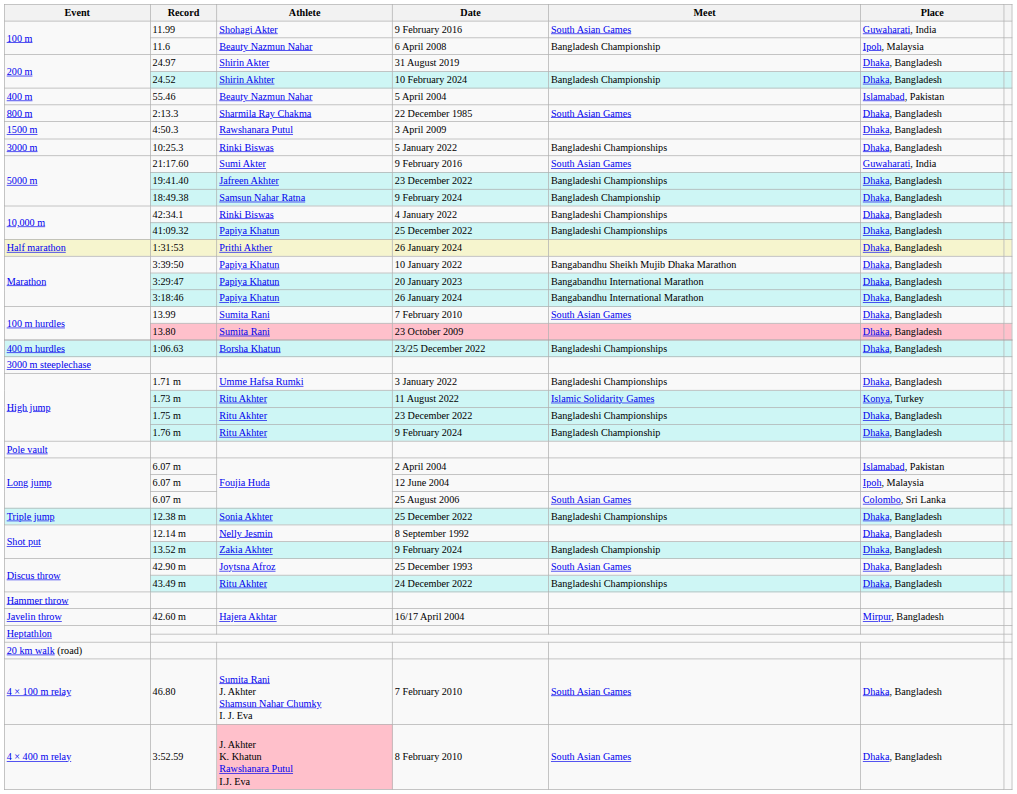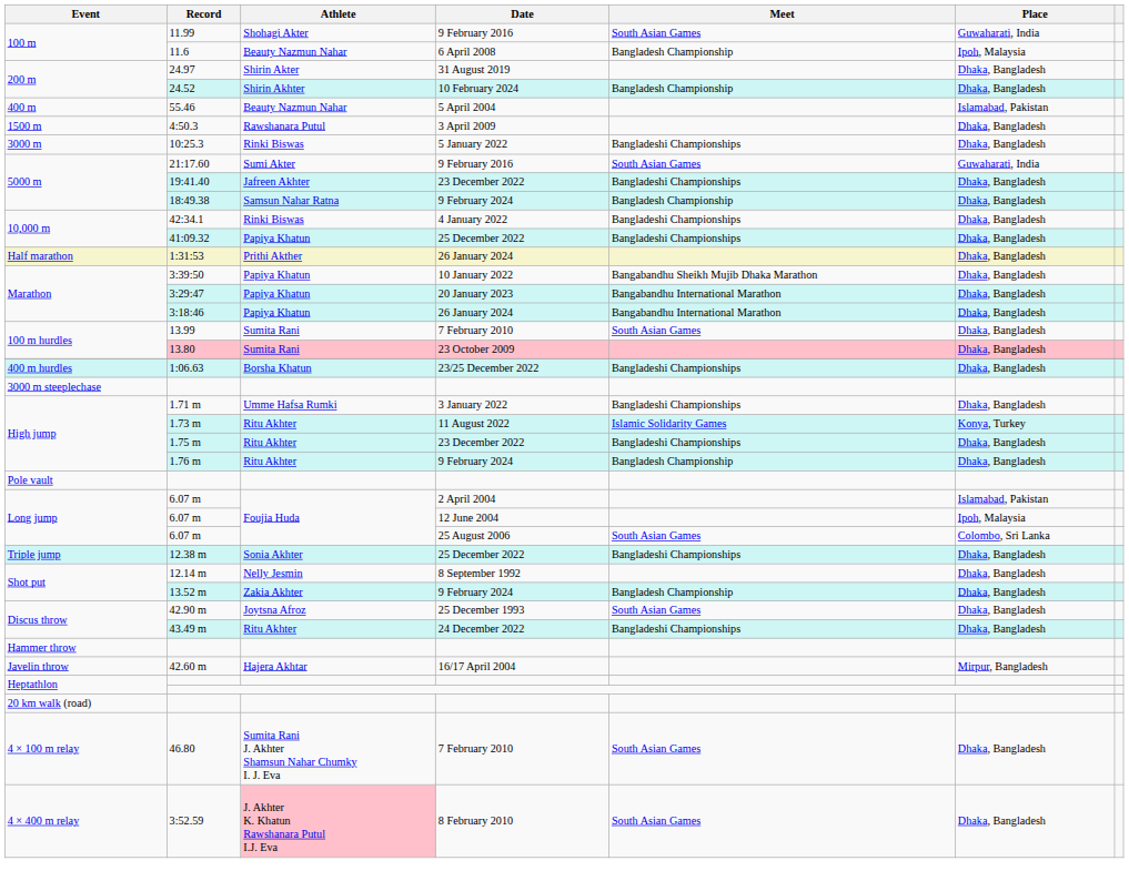- row: 800 m | 2:13.3 | Sharmila Ray Chakma | 22 December 1985 | South Asian Games | Dhaka, Bangladesh
